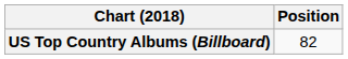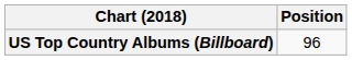US Top Country Albums (Billboard) | Position: 82 -> 96
